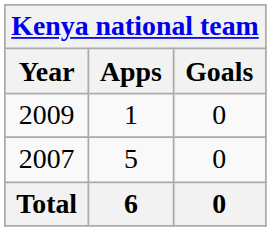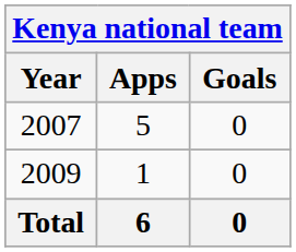rows swapped: 2007 <-> 2009
